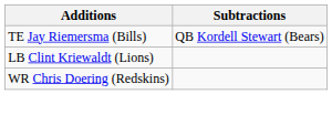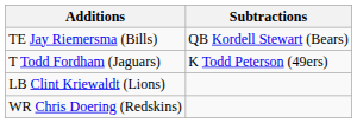+ row: T Todd Fordham (Jaguars) | K Todd Peterson (49ers)
